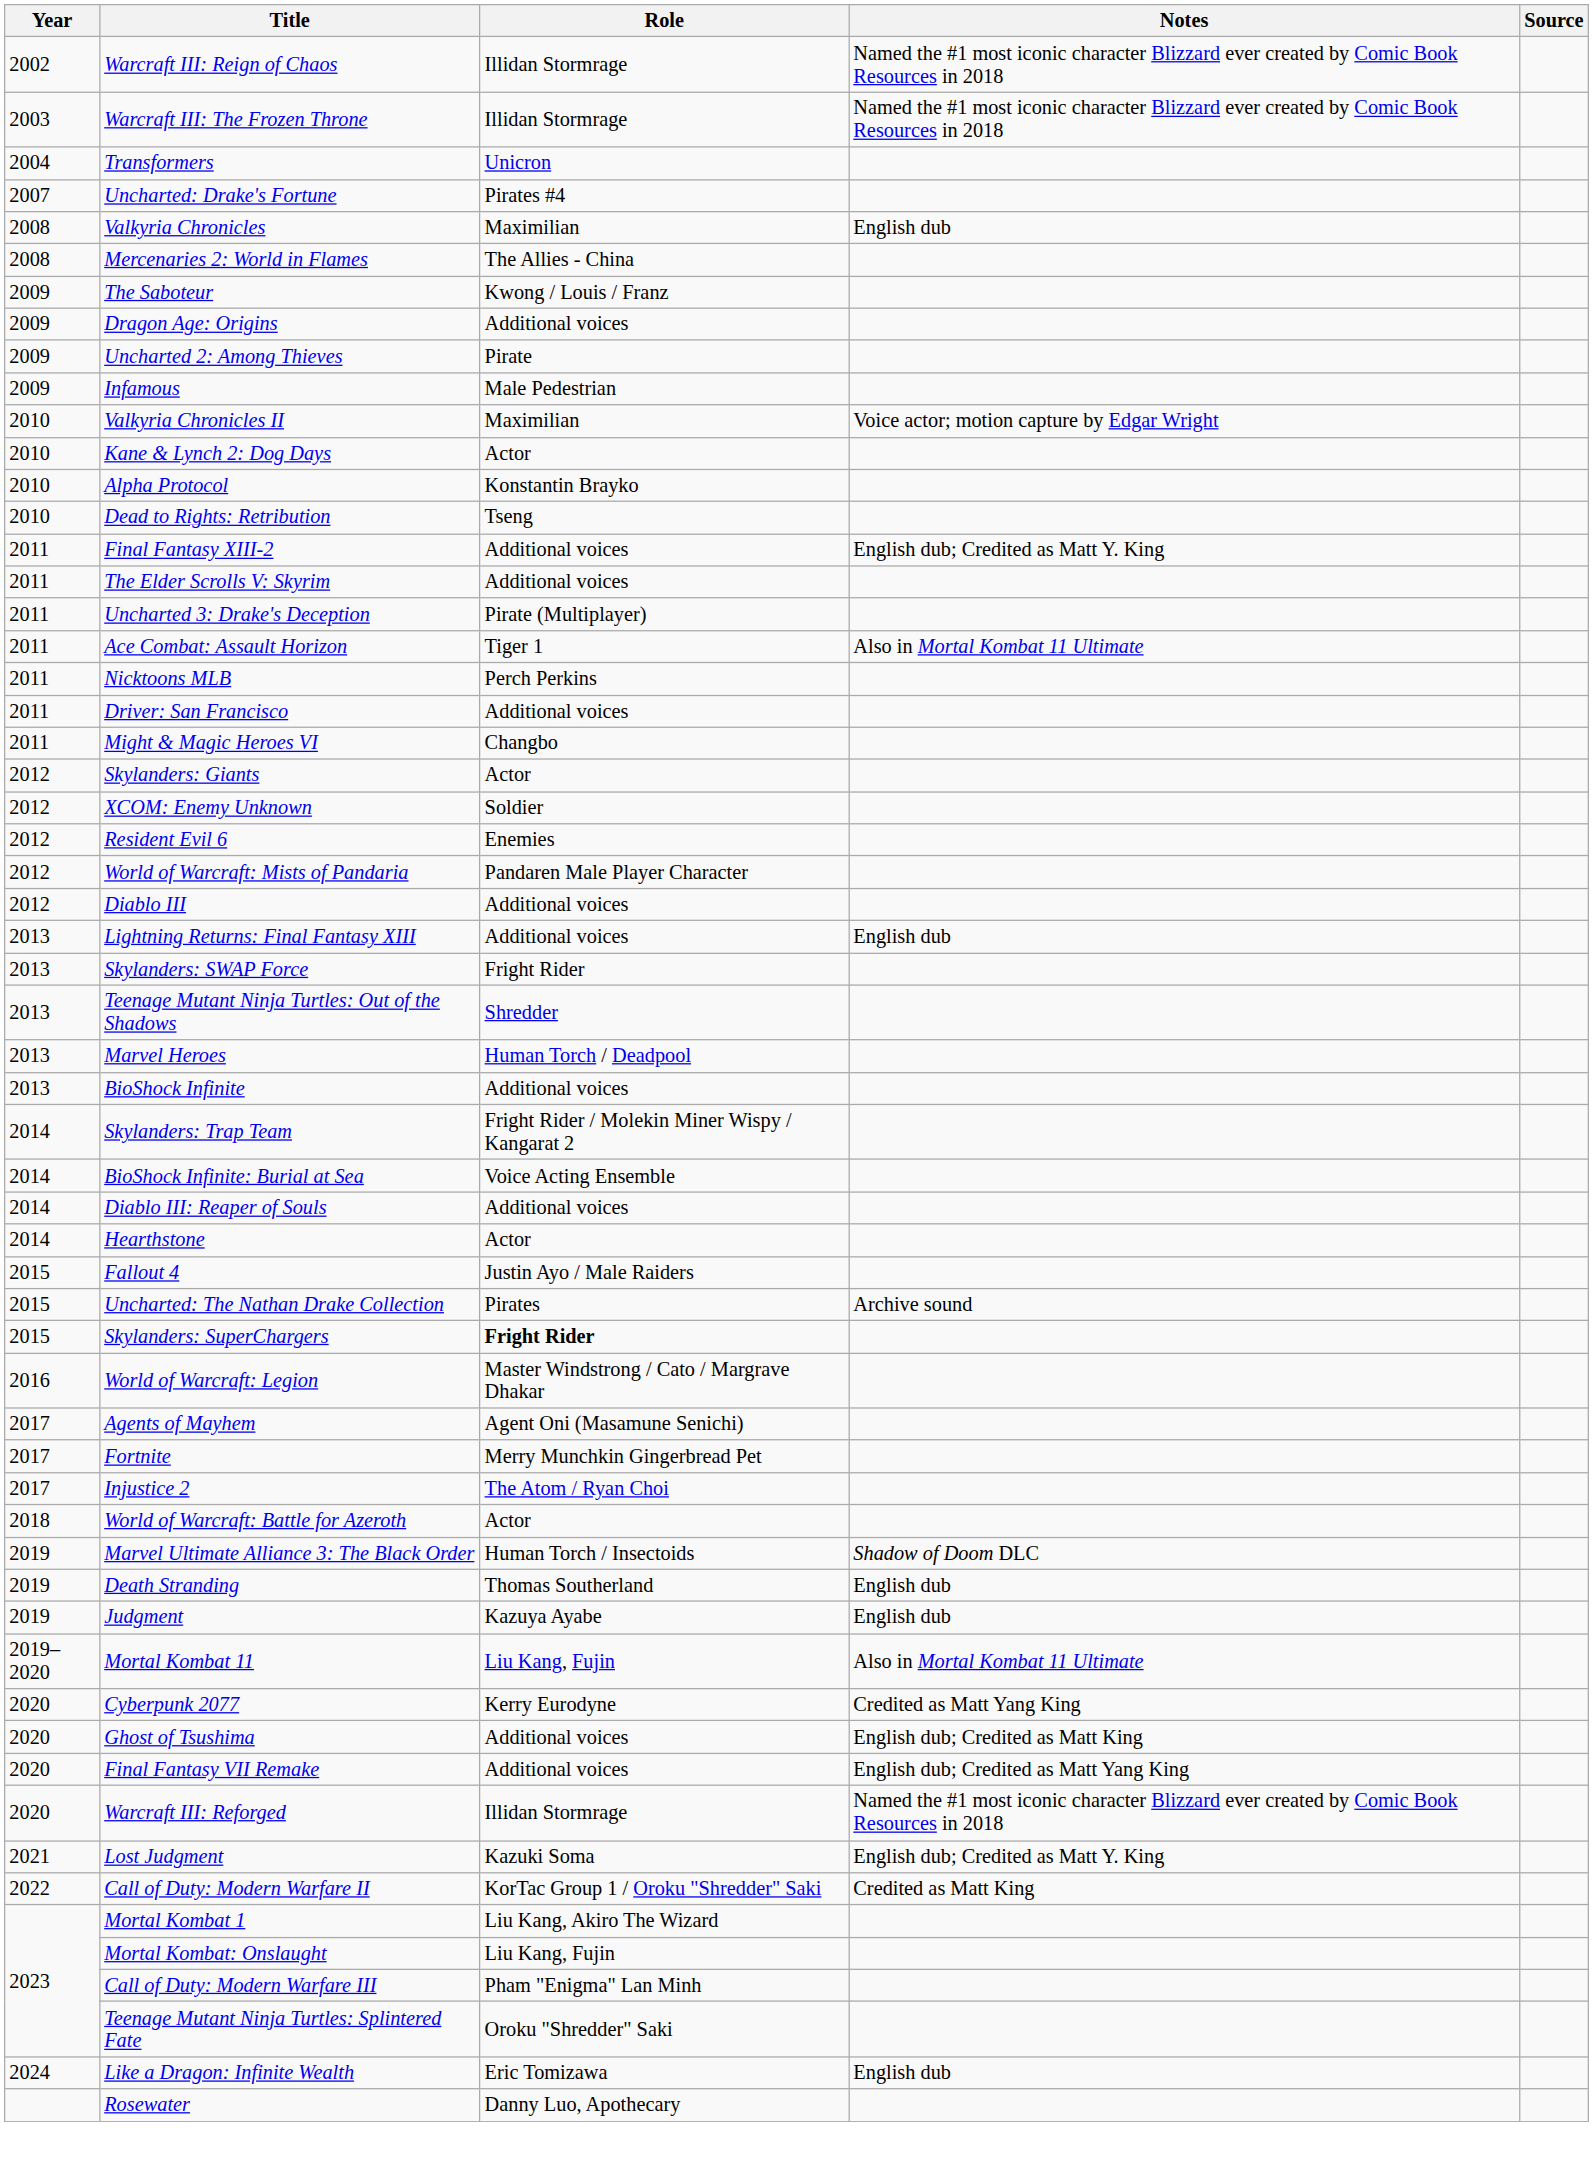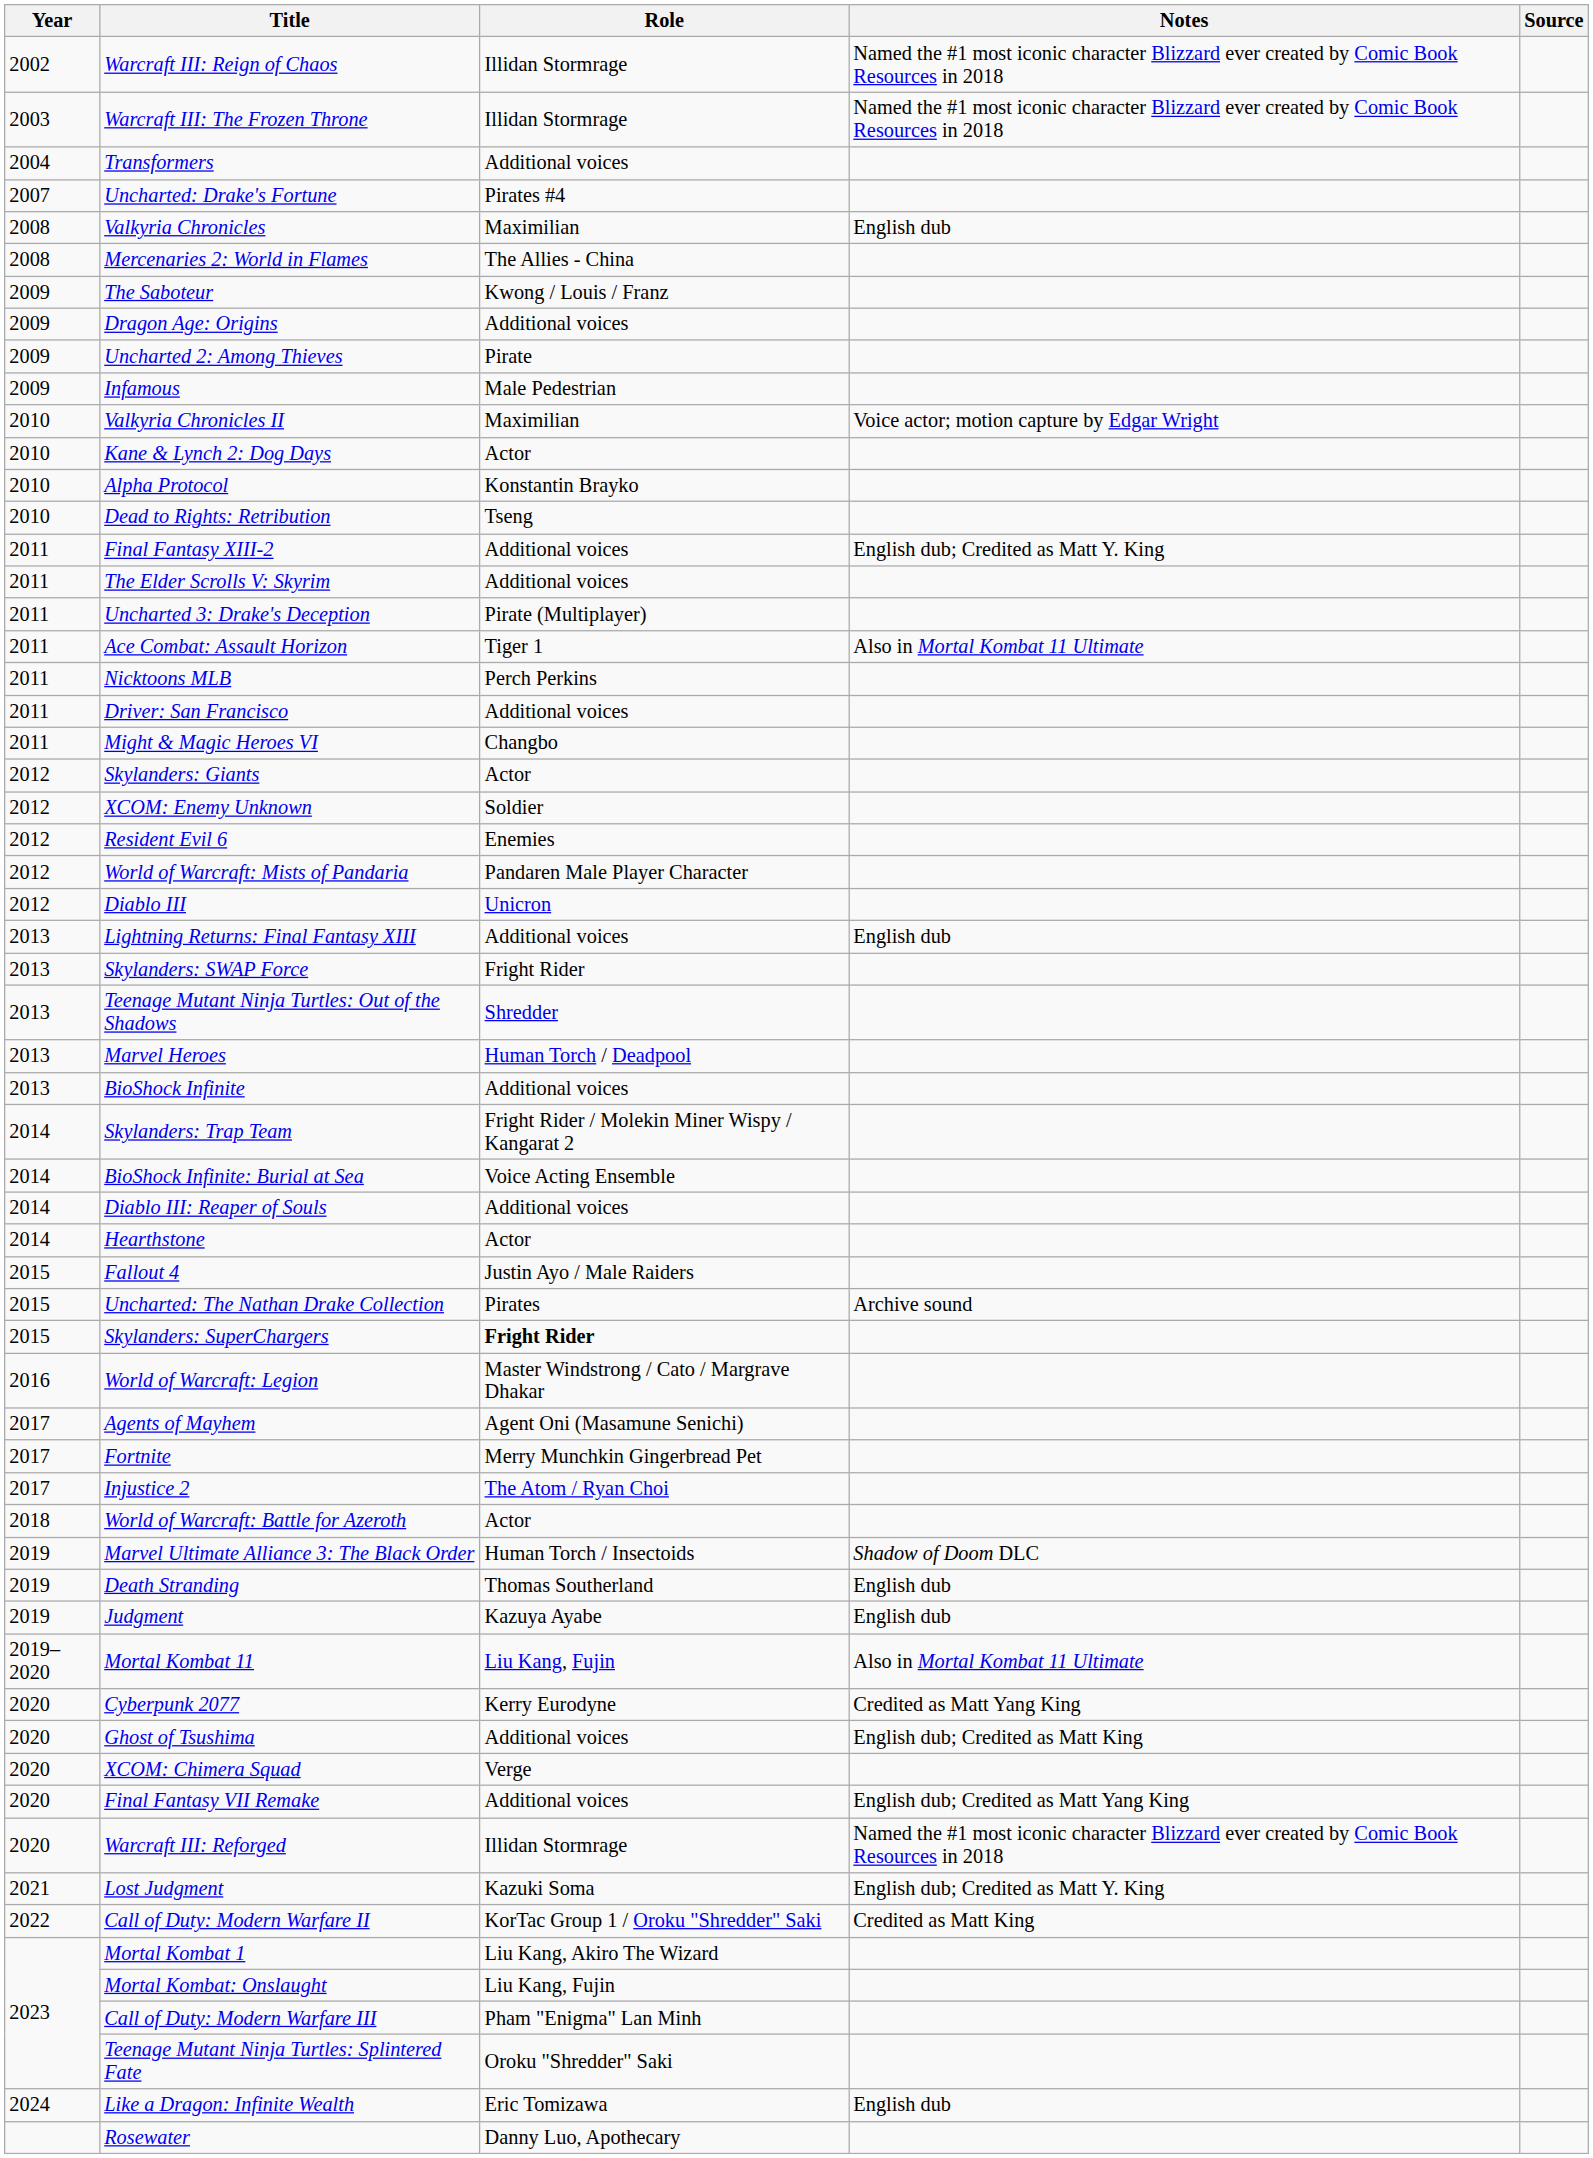Transformers | Role: Unicron -> Additional voices
Diablo III | Role: Additional voices -> Unicron
+ row: 2020 | XCOM: Chimera Squad | Verge
